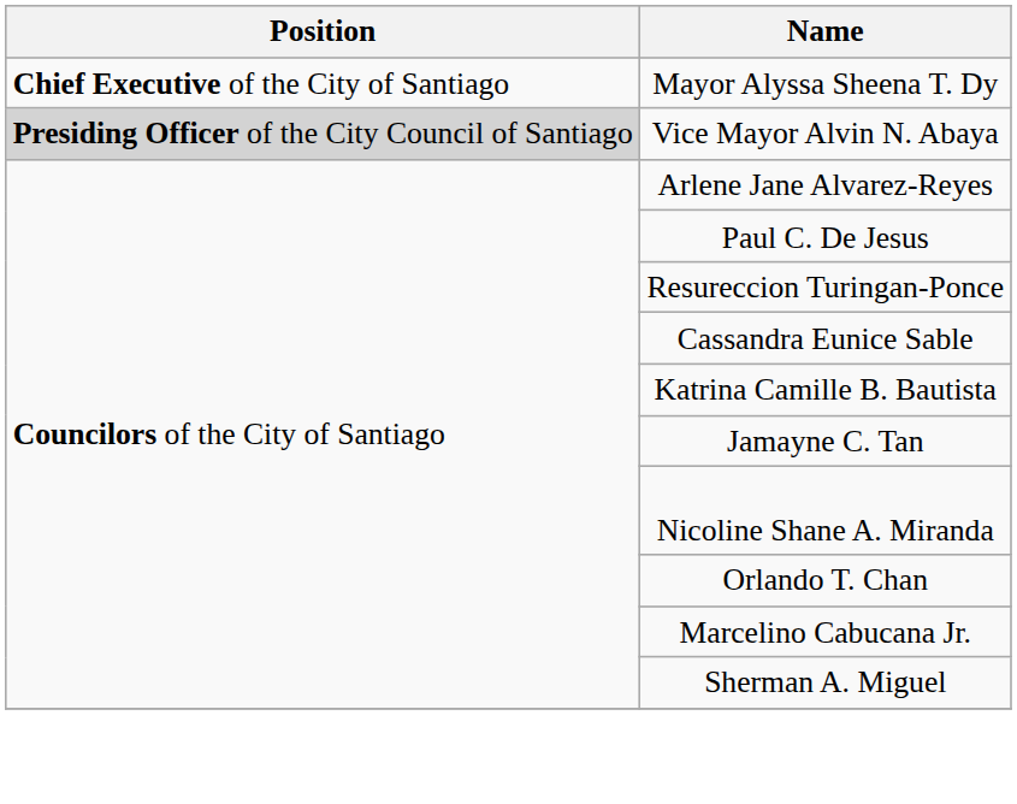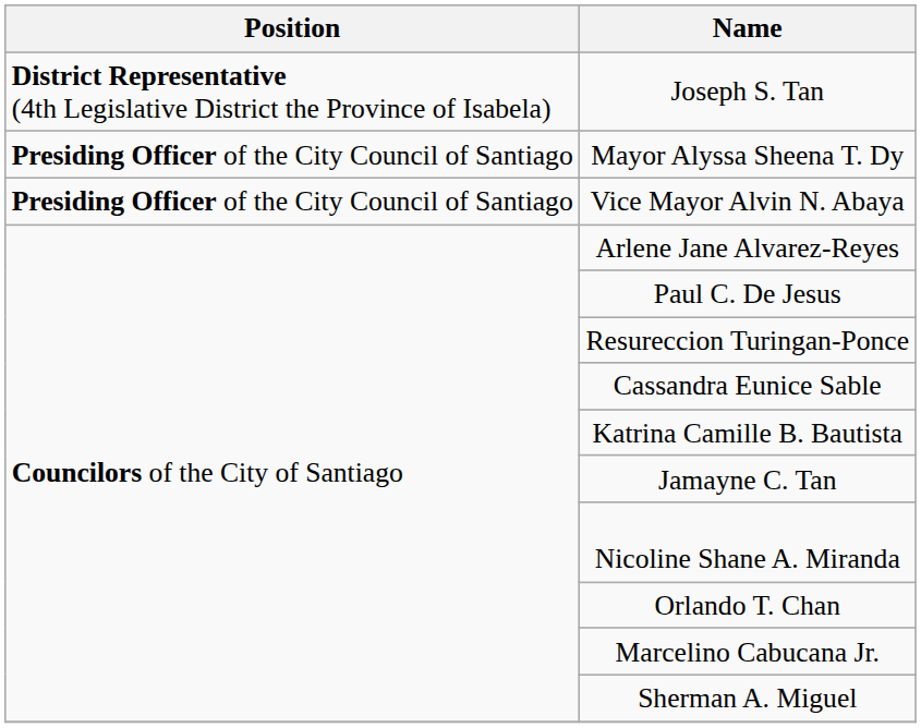+ row: District Representative (4th Legislative District the Province of Isabela) | Joseph S. Tan
Mayor Alyssa Sheena T. Dy | Position: Chief Executive of the City of Santiago -> Presiding Officer of the City Council of Santiago
Vice Mayor Alvin N. Abaya | Position: lightgrey background -> no background
